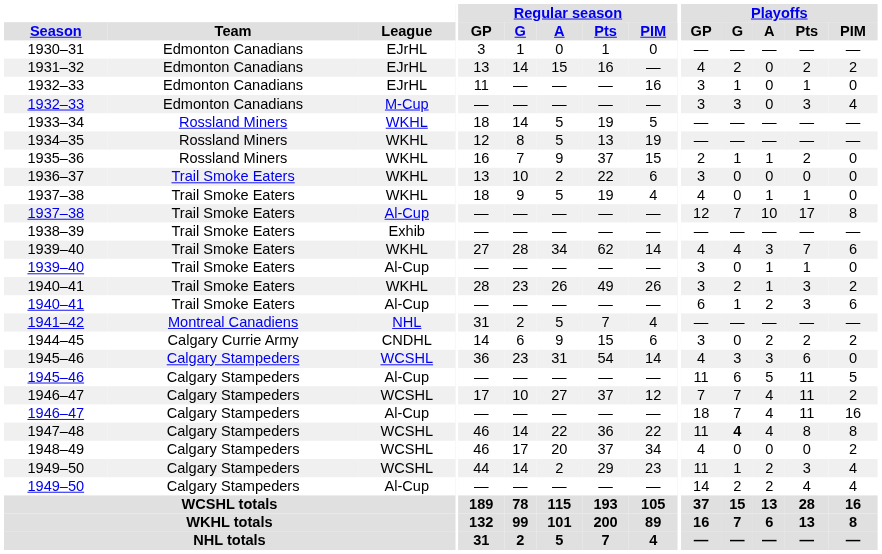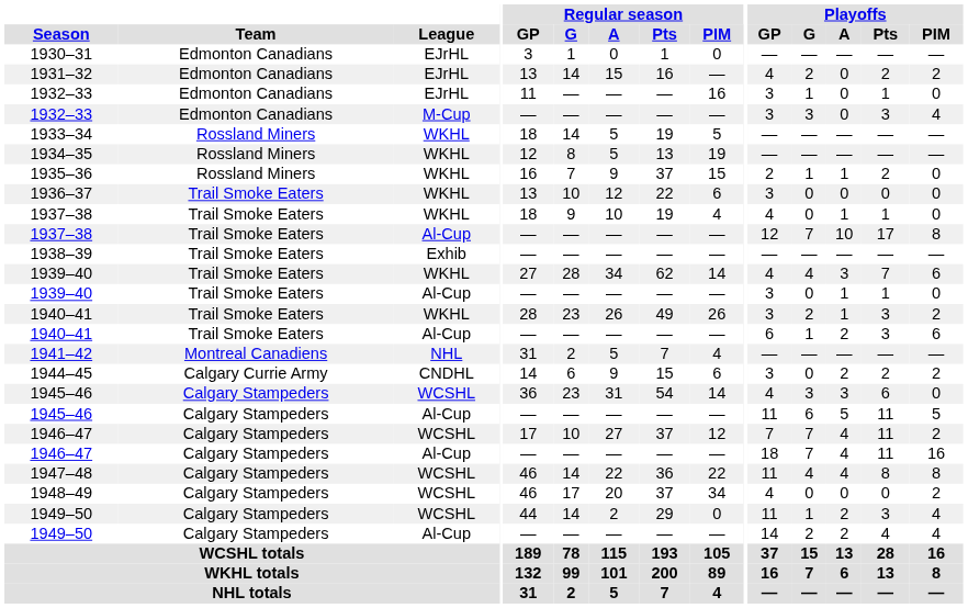1936–37 | Regular season / A: 2 -> 12
1937–38 / WKHL | Regular season / A: 5 -> 10
1947–48 | Playoffs / G: bold -> normal
1949–50 / WCSHL | Regular season / PIM: 23 -> 0
